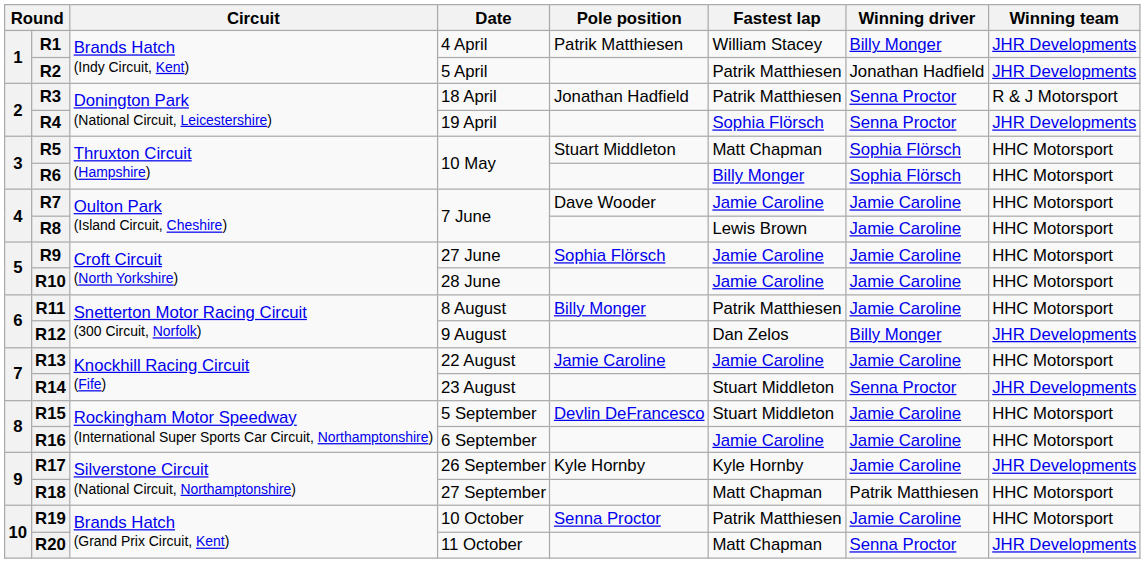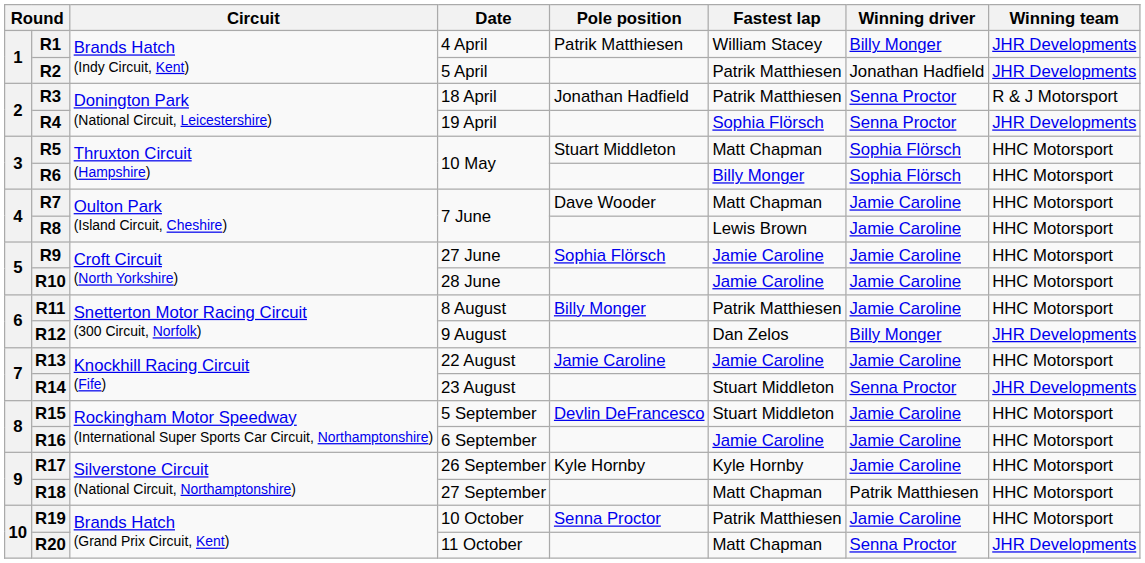R7 | Fastest lap: Jamie Caroline -> Matt Chapman
R17 | Winning team: JHR Developments -> HHC Motorsport
